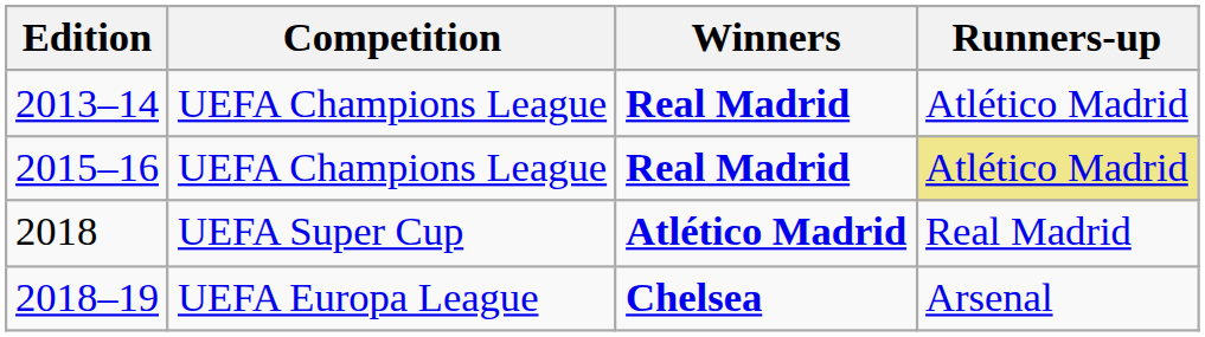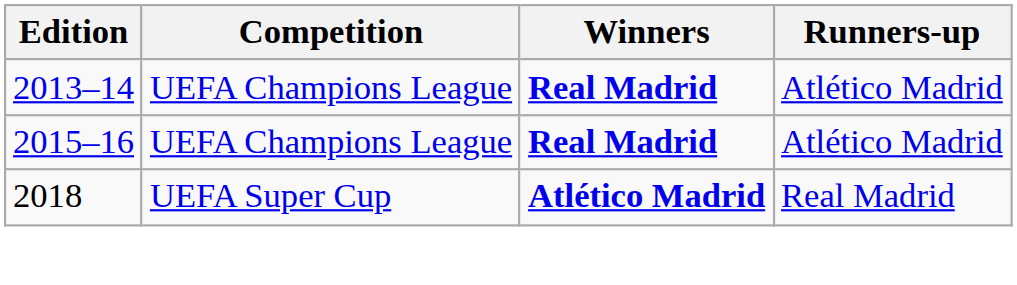2015–16 | Runners-up: khaki background -> no background
- row: 2018–19 | UEFA Europa League | Chelsea | Arsenal
